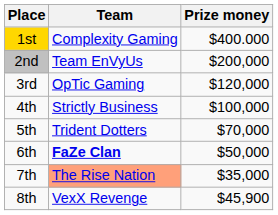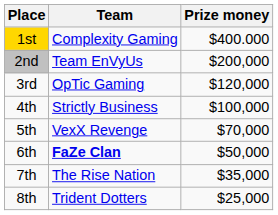5th | Team: Trident Dotters -> VexX Revenge
7th | Team: lightsalmon background -> no background
8th | Team: VexX Revenge -> Trident Dotters
8th | Prize money: $45,900 -> $25,000
